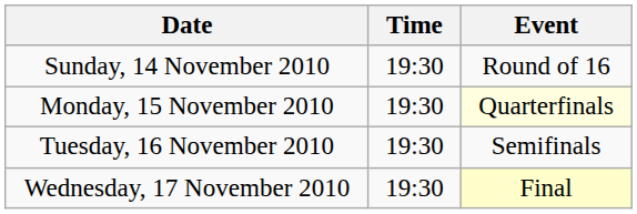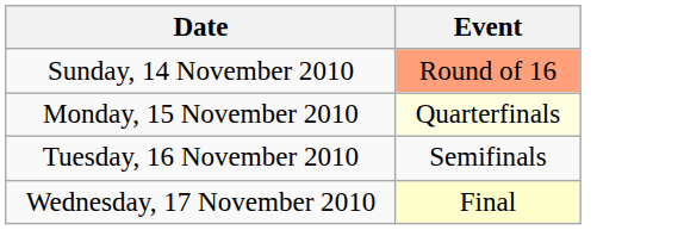- column: Time | 19:30 | 19:30 | 19:30 | 19:30
Sunday, 14 November 2010 | Event: no background -> lightsalmon background
